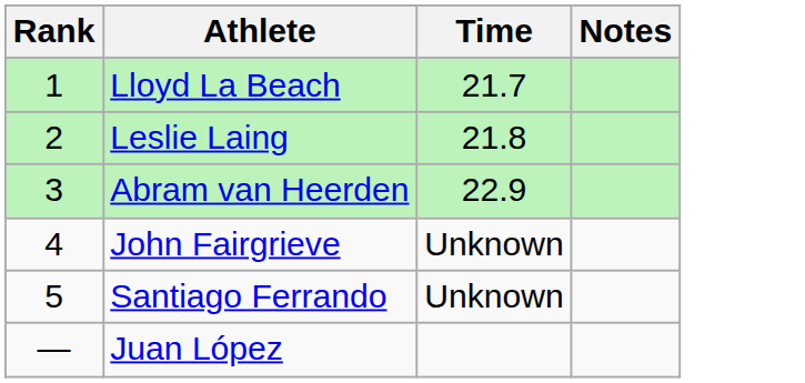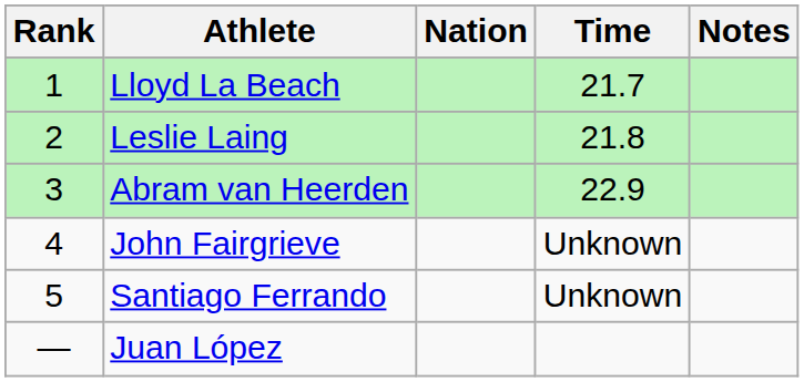+ column: Nation
